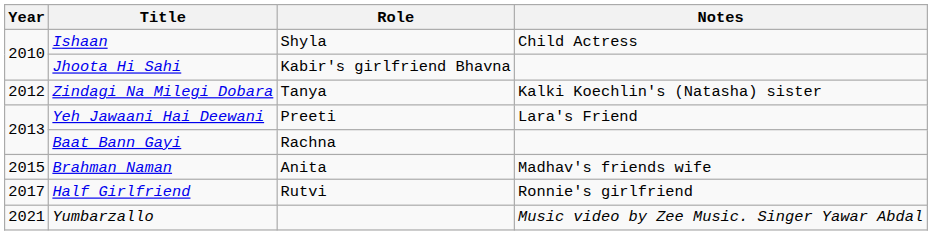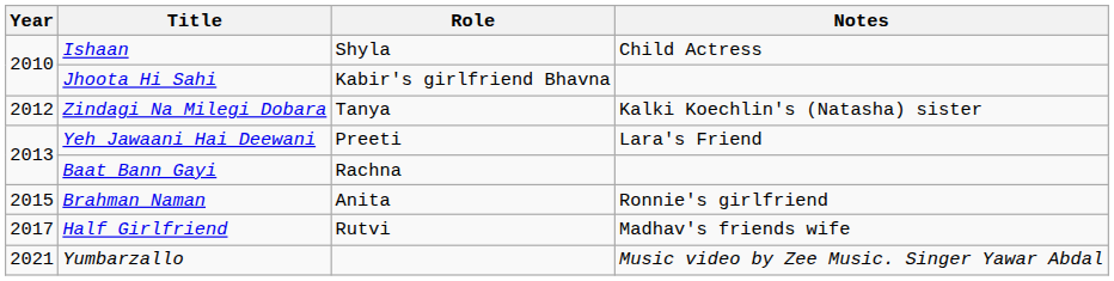Brahman Naman | Notes: Madhav's friends wife -> Ronnie's girlfriend
Half Girlfriend | Notes: Ronnie's girlfriend -> Madhav's friends wife
